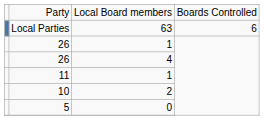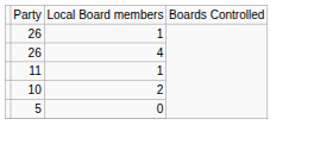- row: Local Parties | 63 | 6
